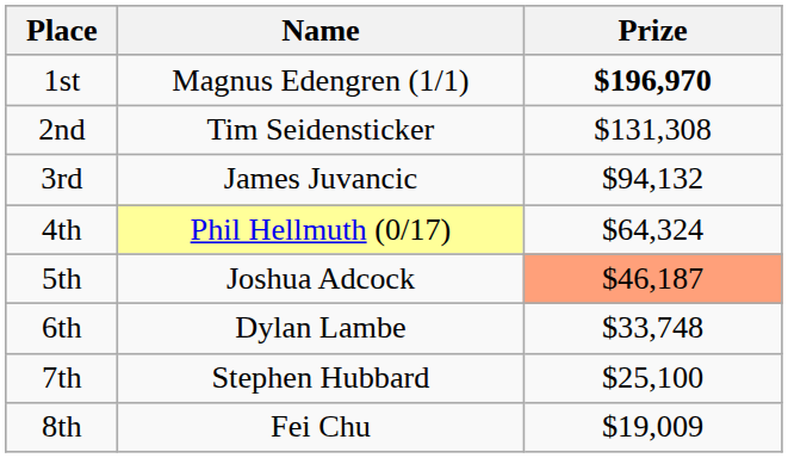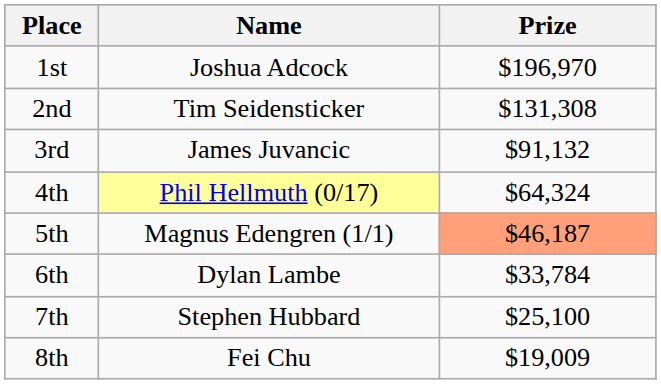1st | Name: Magnus Edengren (1/1) -> Joshua Adcock
1st | Prize: bold -> normal
3rd | Prize: $94,132 -> $91,132
5th | Name: Joshua Adcock -> Magnus Edengren (1/1)
6th | Prize: $33,748 -> $33,784
